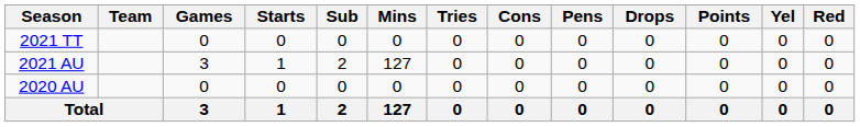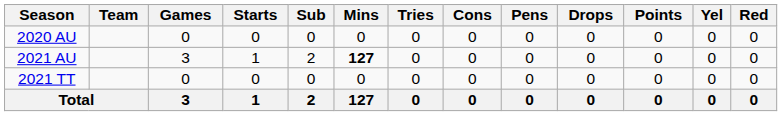rows swapped: 2020 AU <-> 2021 TT
2021 AU | Mins: normal -> bold
